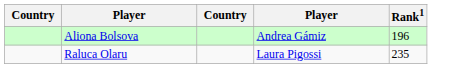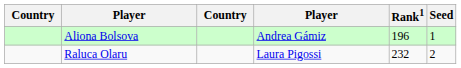+ column: Seed | 1 | 2
Raluca Olaru | Rank1: 235 -> 232
